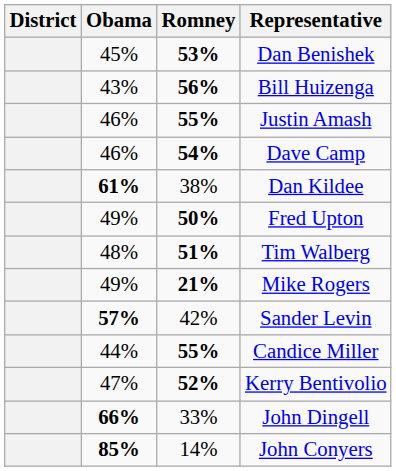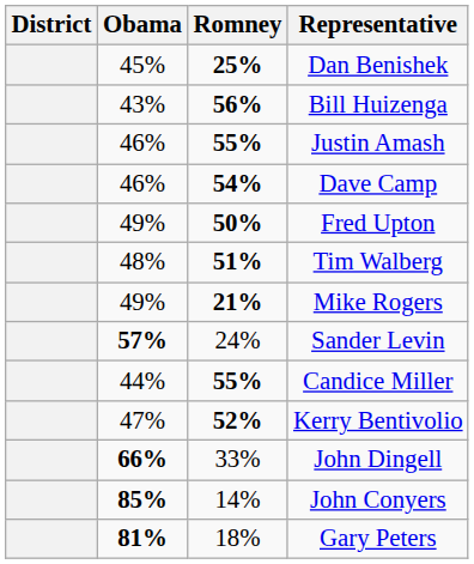Dan Benishek | Romney: 53% -> 25%
- row: 61% | 38% | Dan Kildee
Sander Levin | Romney: 42% -> 24%
+ row: 81% | 18% | Gary Peters
